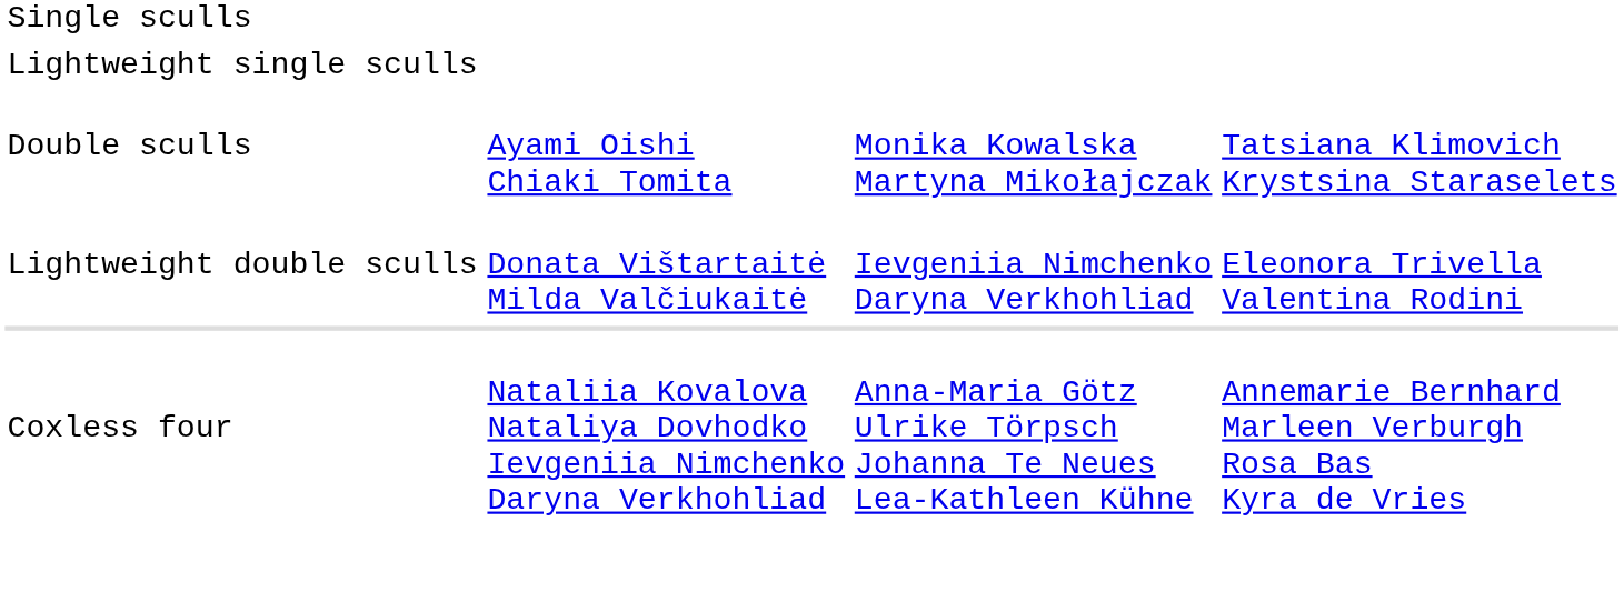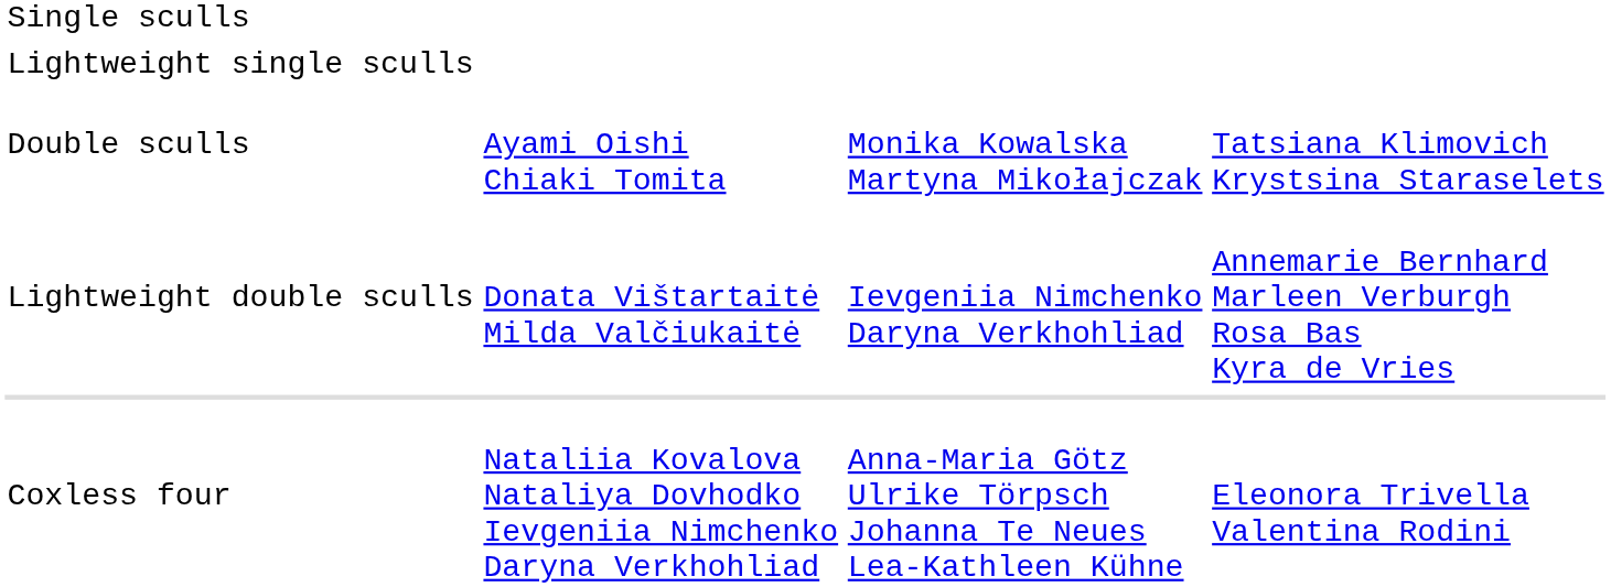Lightweight double sculls | column 4: Eleonora Trivella Valentina Rodini -> Annemarie Bernhard Marleen Verburgh Rosa Bas Kyra de Vries
Coxless four | column 4: Annemarie Bernhard Marleen Verburgh Rosa Bas Kyra de Vries -> Eleonora Trivella Valentina Rodini
